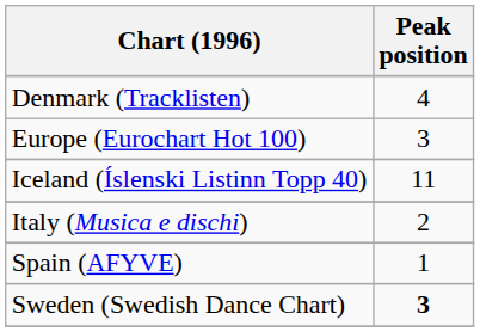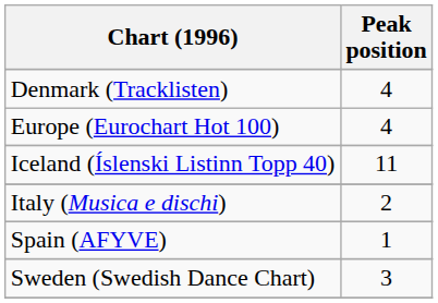Europe (Eurochart Hot 100) | Peak position: 3 -> 4
Sweden (Swedish Dance Chart) | Peak position: bold -> normal
